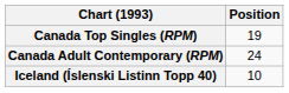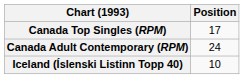Canada Top Singles (RPM) | Position: 19 -> 17
